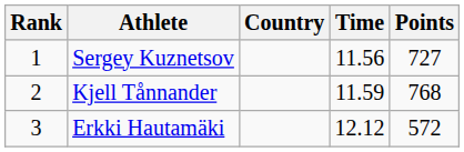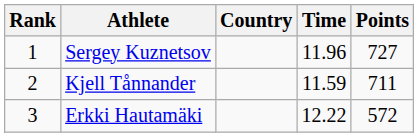Sergey Kuznetsov | Time: 11.56 -> 11.96
Kjell Tånnander | Points: 768 -> 711
Erkki Hautamäki | Time: 12.12 -> 12.22
